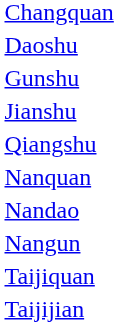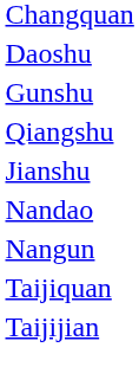rows swapped: Jianshu <-> Qiangshu
- row: Nanquan
